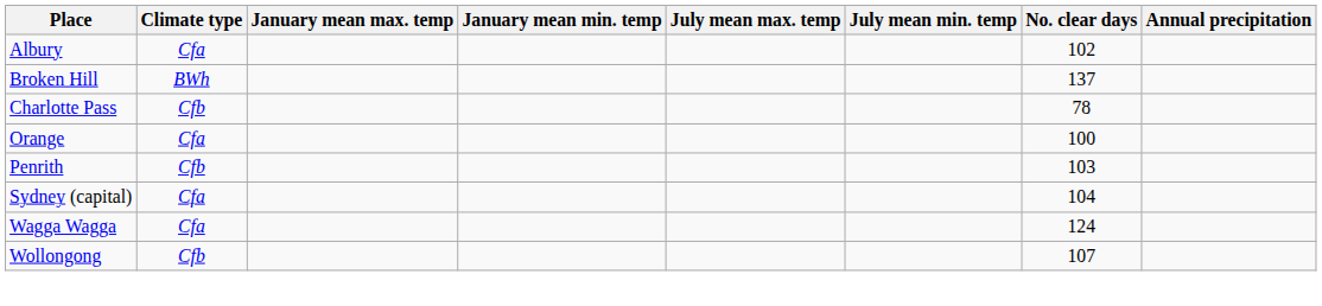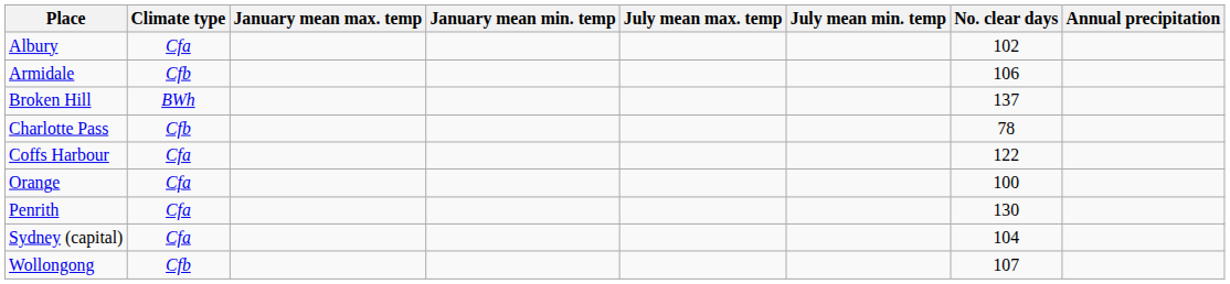+ row: Armidale | Cfb | 106
+ row: Coffs Harbour | Cfa | 122
Penrith | Climate type: Cfb -> Cfa
Penrith | No. clear days: 103 -> 130
- row: Wagga Wagga | Cfa | 124
